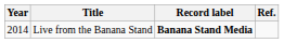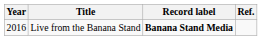Live from the Banana Stand | Year: 2014 -> 2016
